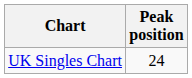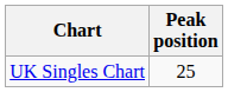UK Singles Chart | Peak position: 24 -> 25
